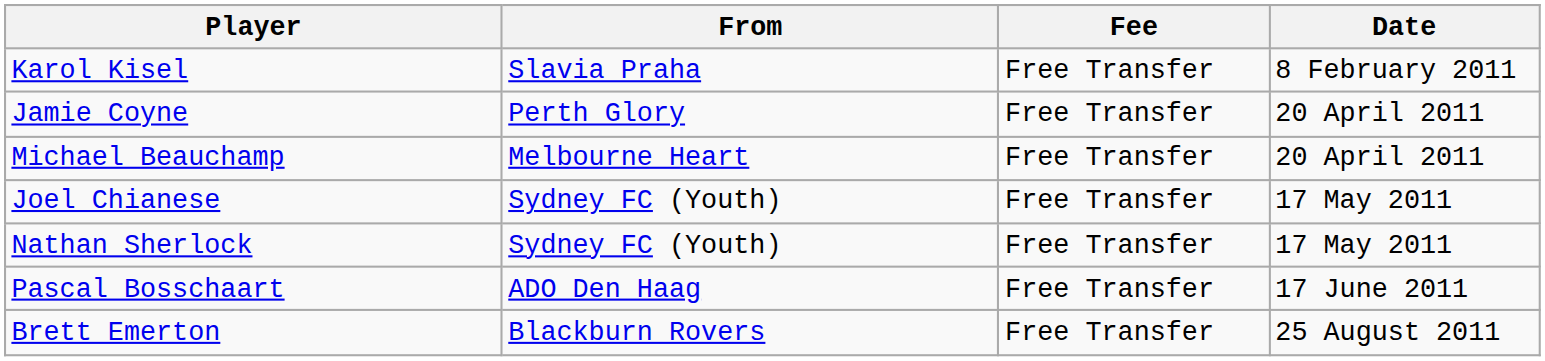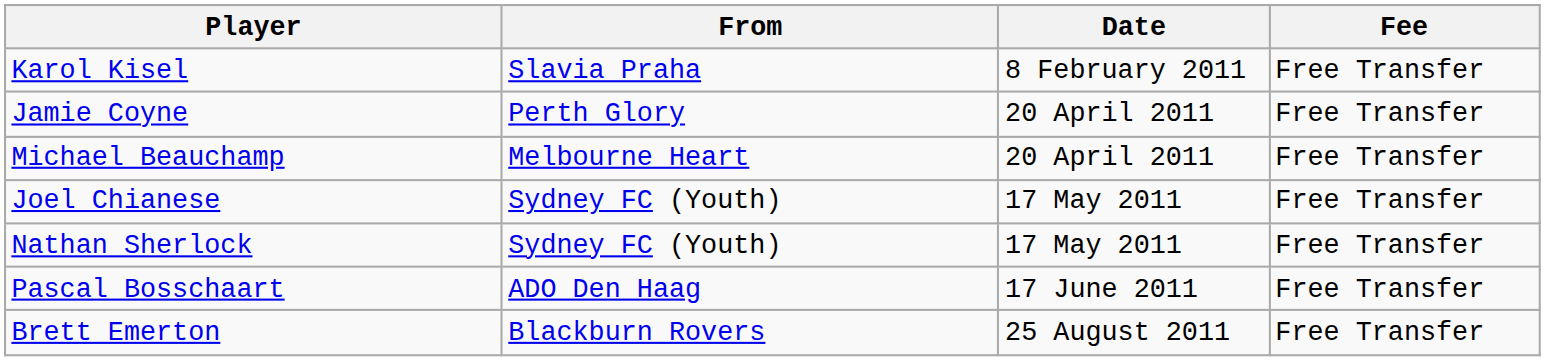columns swapped: Date <-> Fee
